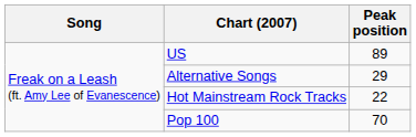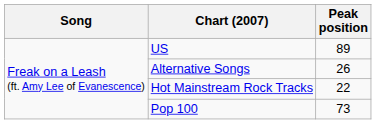Alternative Songs | Peak position: 29 -> 26
Pop 100 | Peak position: 70 -> 73
